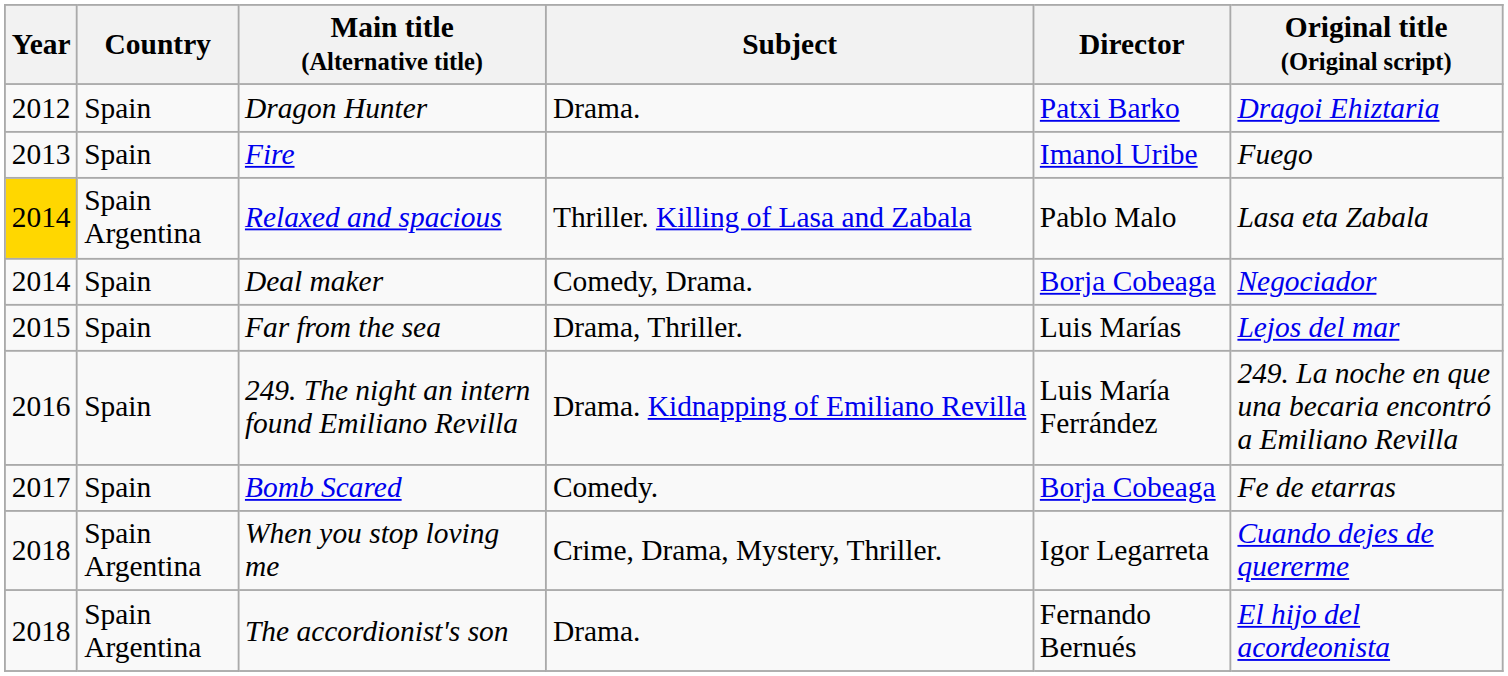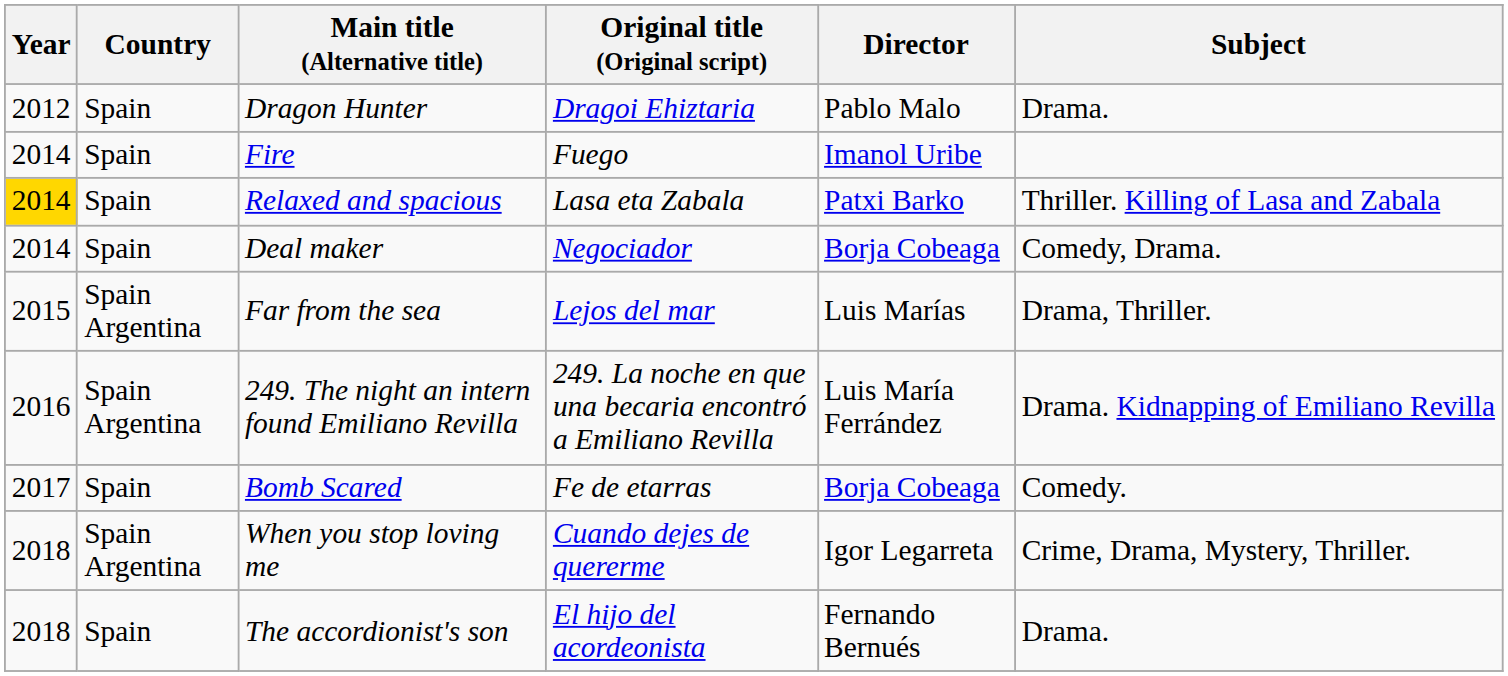columns swapped: Original title (Original script) <-> Subject
Dragon Hunter | Director: Patxi Barko -> Pablo Malo
Fire | Year: 2013 -> 2014
Relaxed and spacious | Country: Spain Argentina -> Spain
Relaxed and spacious | Director: Pablo Malo -> Patxi Barko
Far from the sea | Country: Spain -> Spain Argentina
249. The night an intern found Emiliano Revilla | Country: Spain -> Spain Argentina
The accordionist's son | Country: Spain Argentina -> Spain
